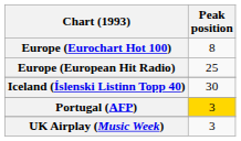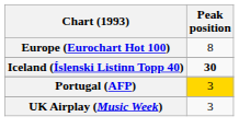- row: Europe (European Hit Radio) | 25
Iceland (Íslenski Listinn Topp 40) | Peak position: normal -> bold
